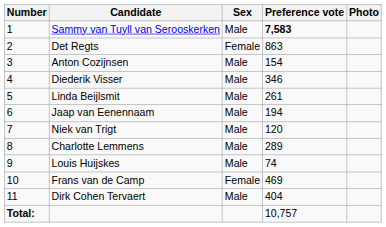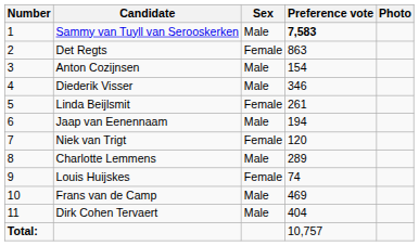Linda Beijlsmit | Sex: Male -> Female
Niek van Trigt | Sex: Male -> Female
Louis Huijskes | Sex: Male -> Female
Frans van de Camp | Sex: Female -> Male
